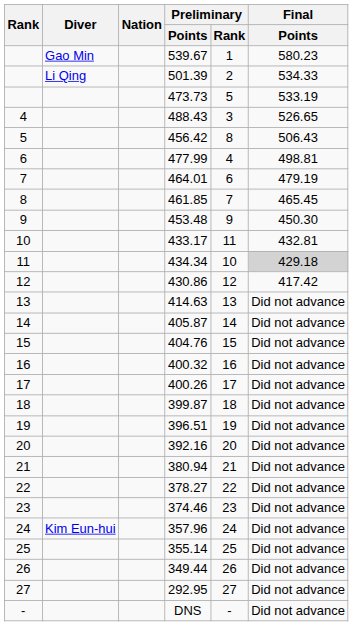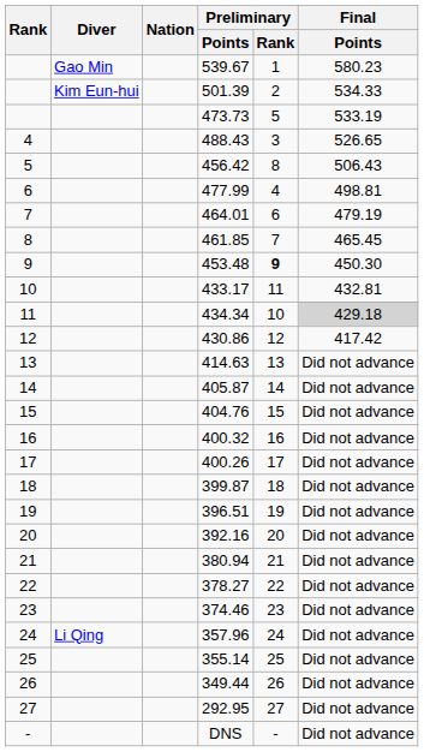501.39 | Diver: Li Qing -> Kim Eun-hui
453.48 | Preliminary / Rank: normal -> bold
357.96 | Diver: Kim Eun-hui -> Li Qing
